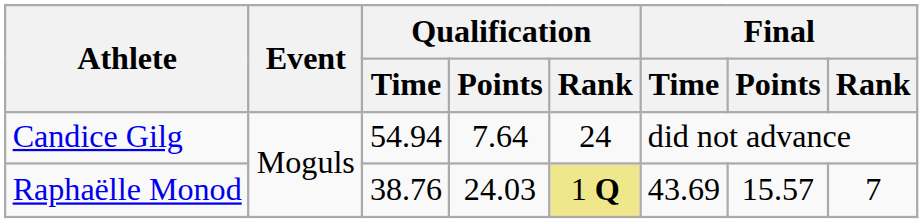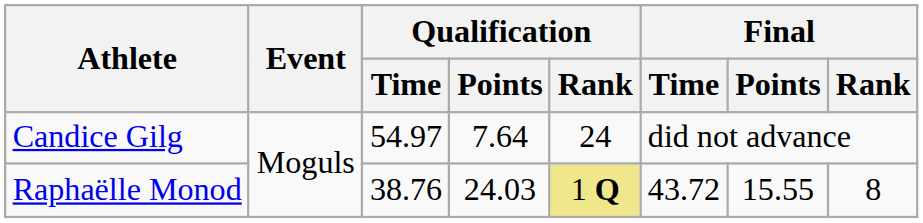Candice Gilg | Qualification / Time: 54.94 -> 54.97
Raphaëlle Monod | Final / Time: 43.69 -> 43.72
Raphaëlle Monod | Final / Points: 15.57 -> 15.55
Raphaëlle Monod | Final / Rank: 7 -> 8
